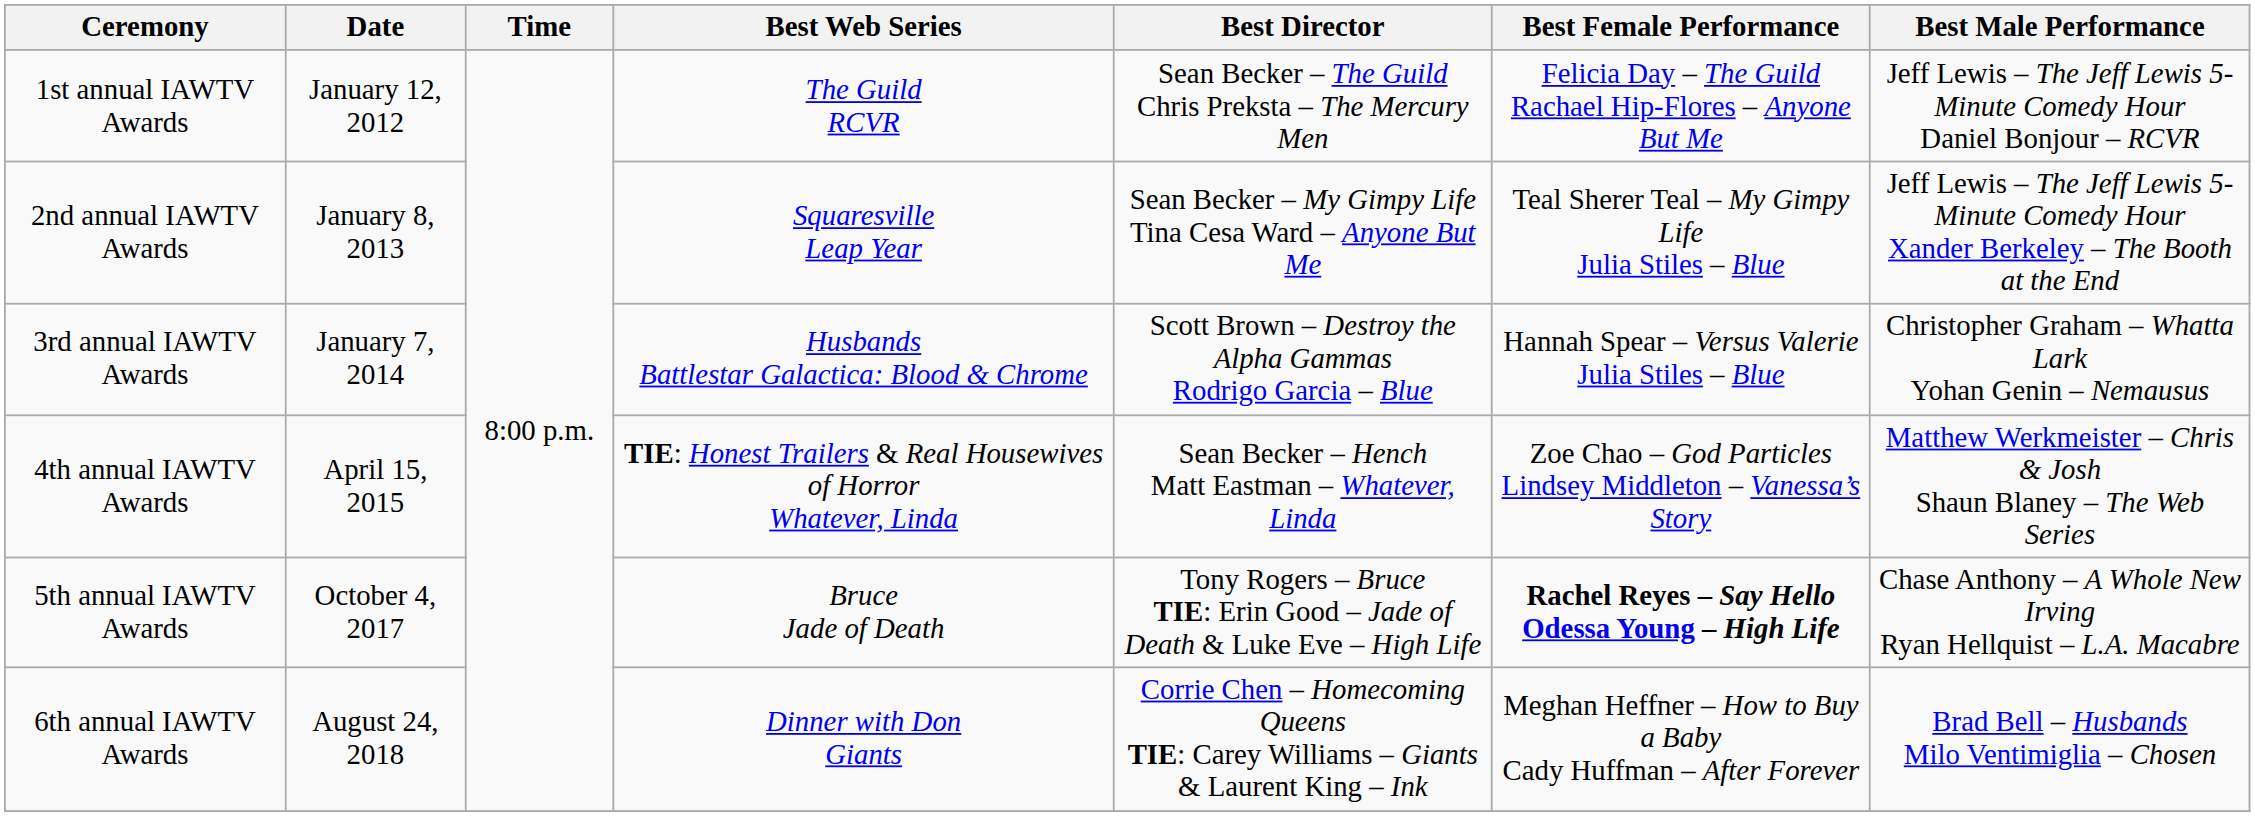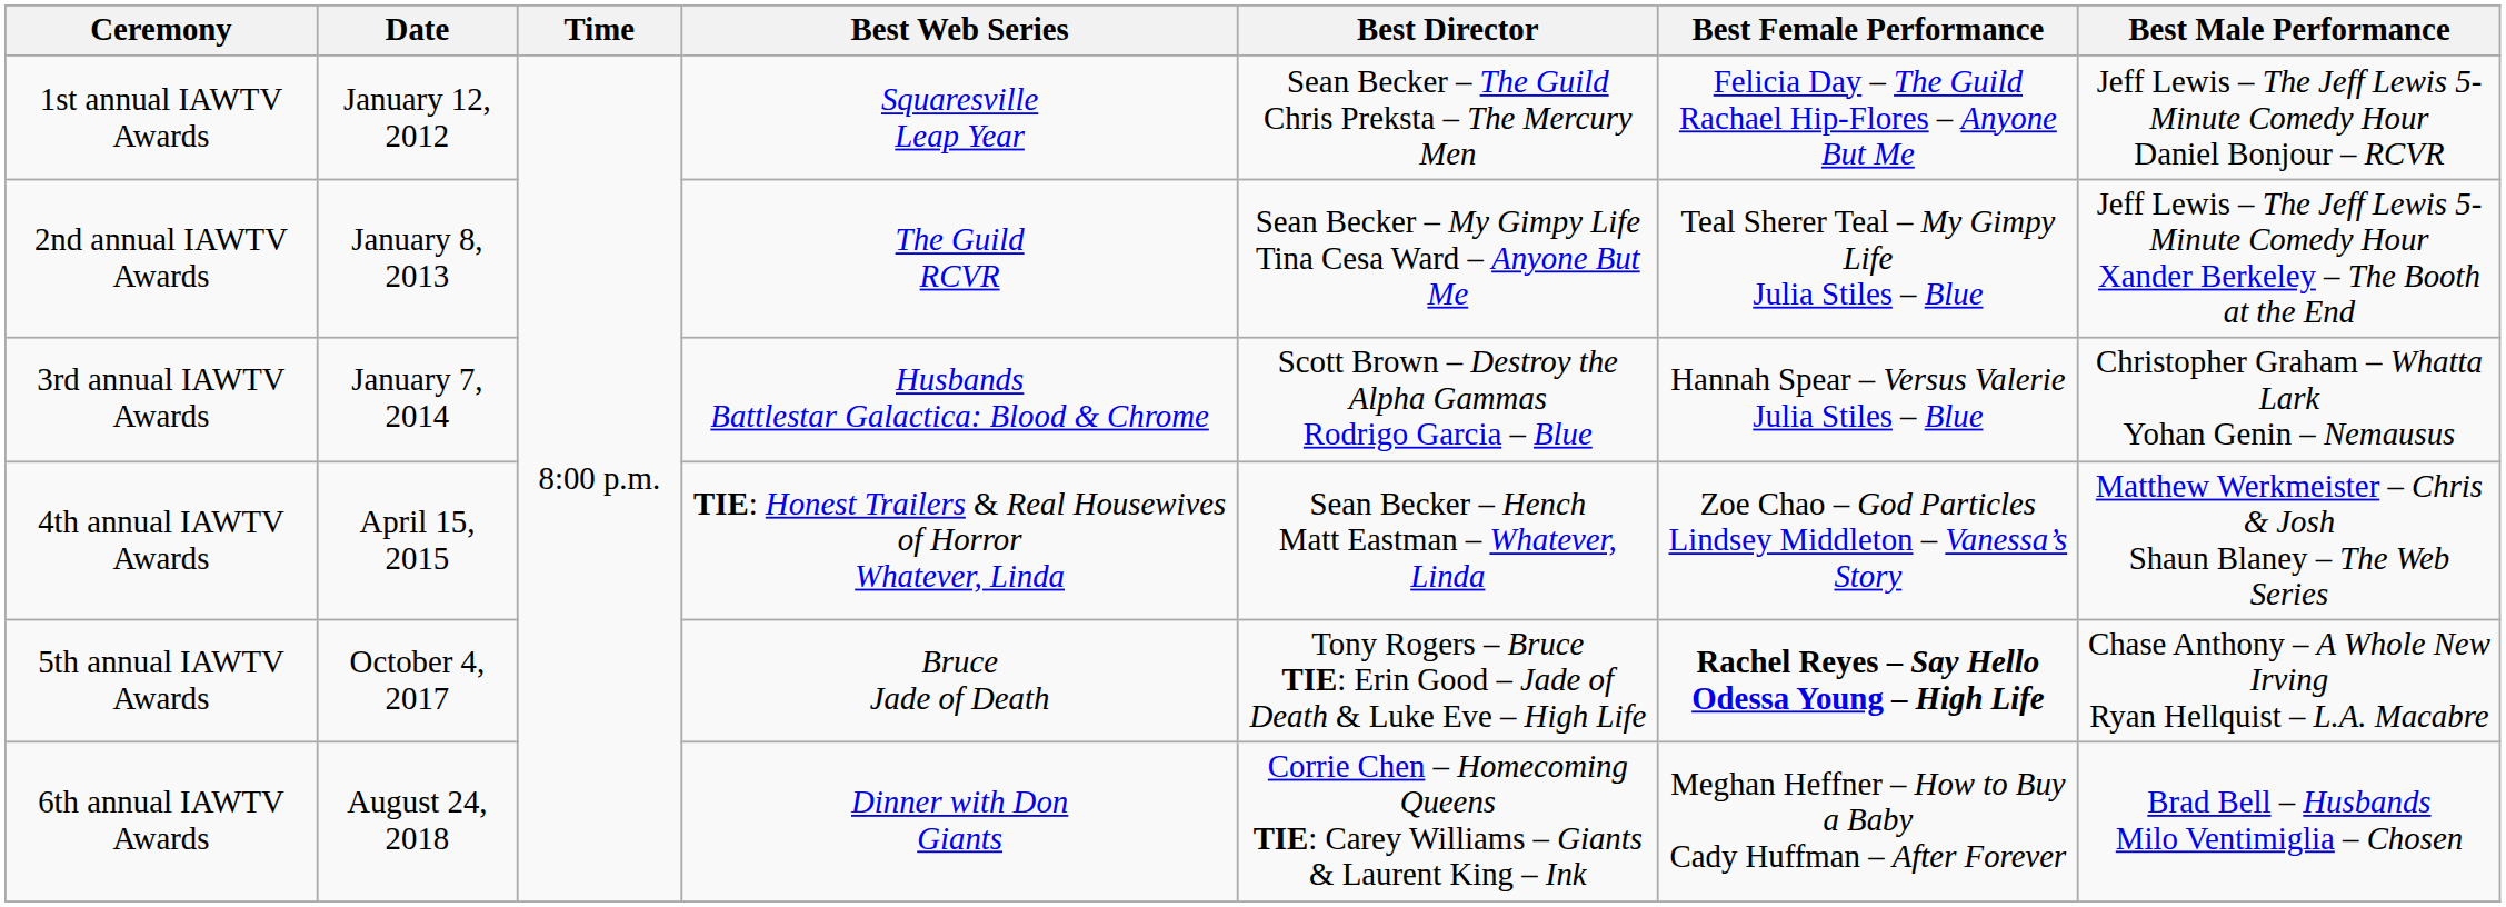1st annual IAWTV Awards | Best Web Series: The Guild RCVR -> Squaresville Leap Year
2nd annual IAWTV Awards | Best Web Series: Squaresville Leap Year -> The Guild RCVR
